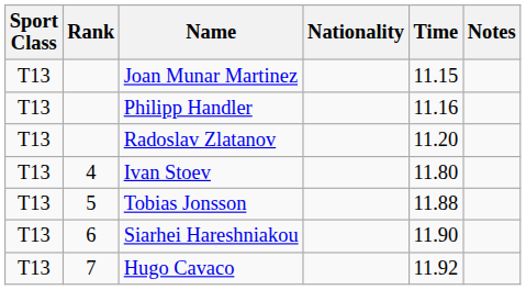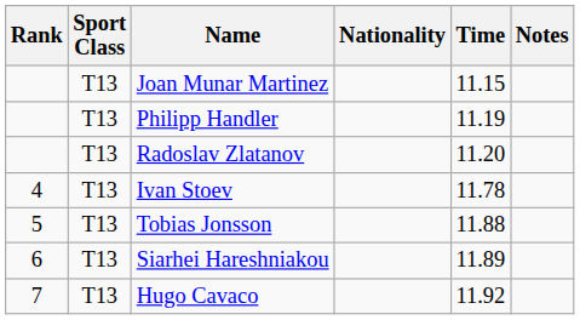columns swapped: Rank <-> Sport Class
Philipp Handler | Time: 11.16 -> 11.19
Ivan Stoev | Time: 11.80 -> 11.78
Siarhei Hareshniakou | Time: 11.90 -> 11.89
